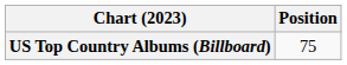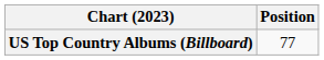US Top Country Albums (Billboard) | Position: 75 -> 77
